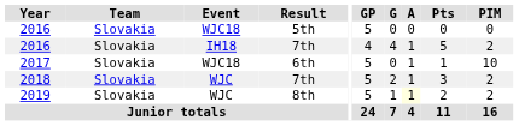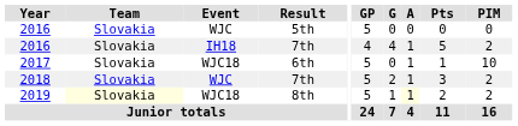2016 / 5th | Event: WJC18 -> WJC
2019 | Team: no background -> lightyellow background
2019 | Event: WJC -> WJC18
